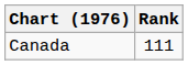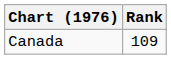Canada | Rank: 111 -> 109
